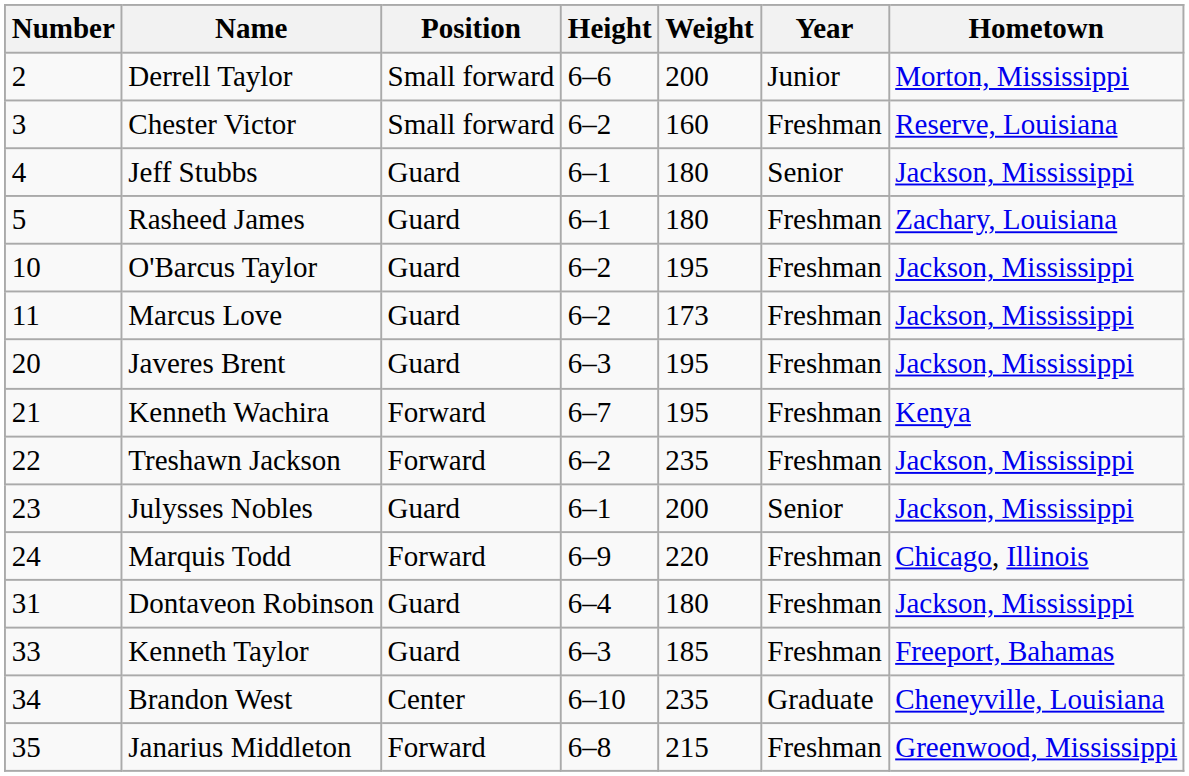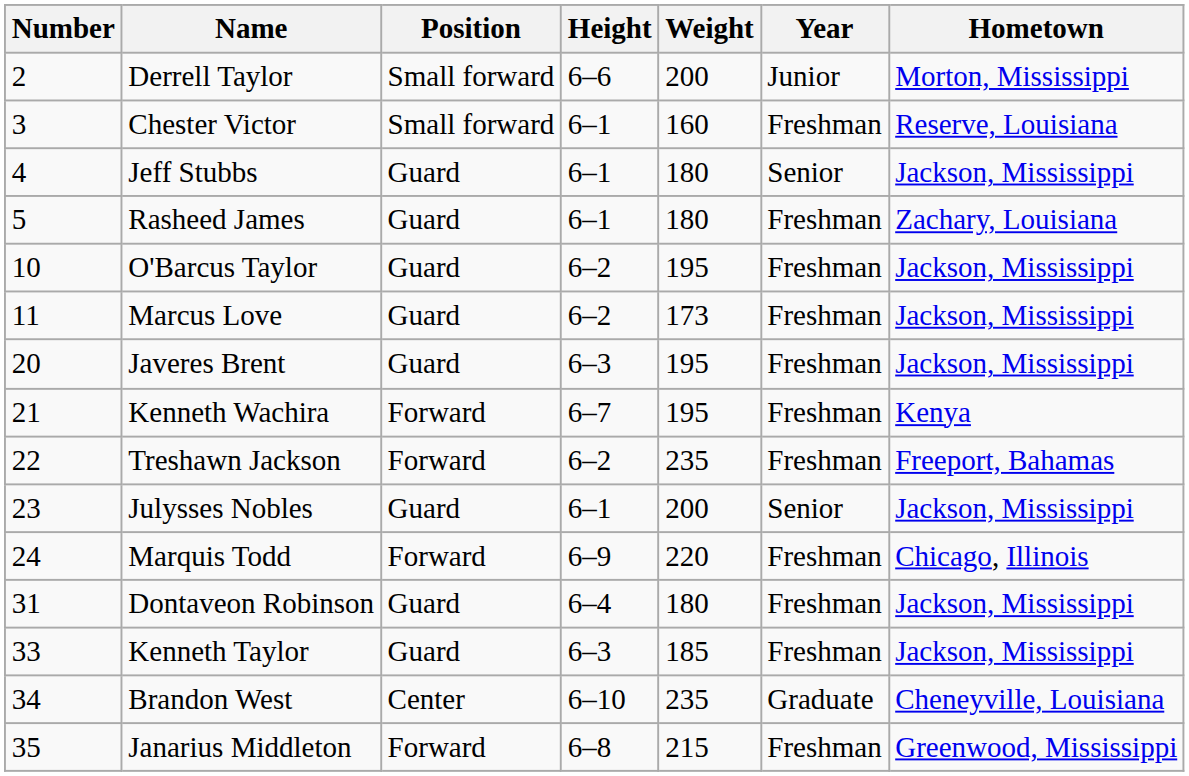Chester Victor | Height: 6–2 -> 6–1
Treshawn Jackson | Hometown: Jackson, Mississippi -> Freeport, Bahamas
Kenneth Taylor | Hometown: Freeport, Bahamas -> Jackson, Mississippi
